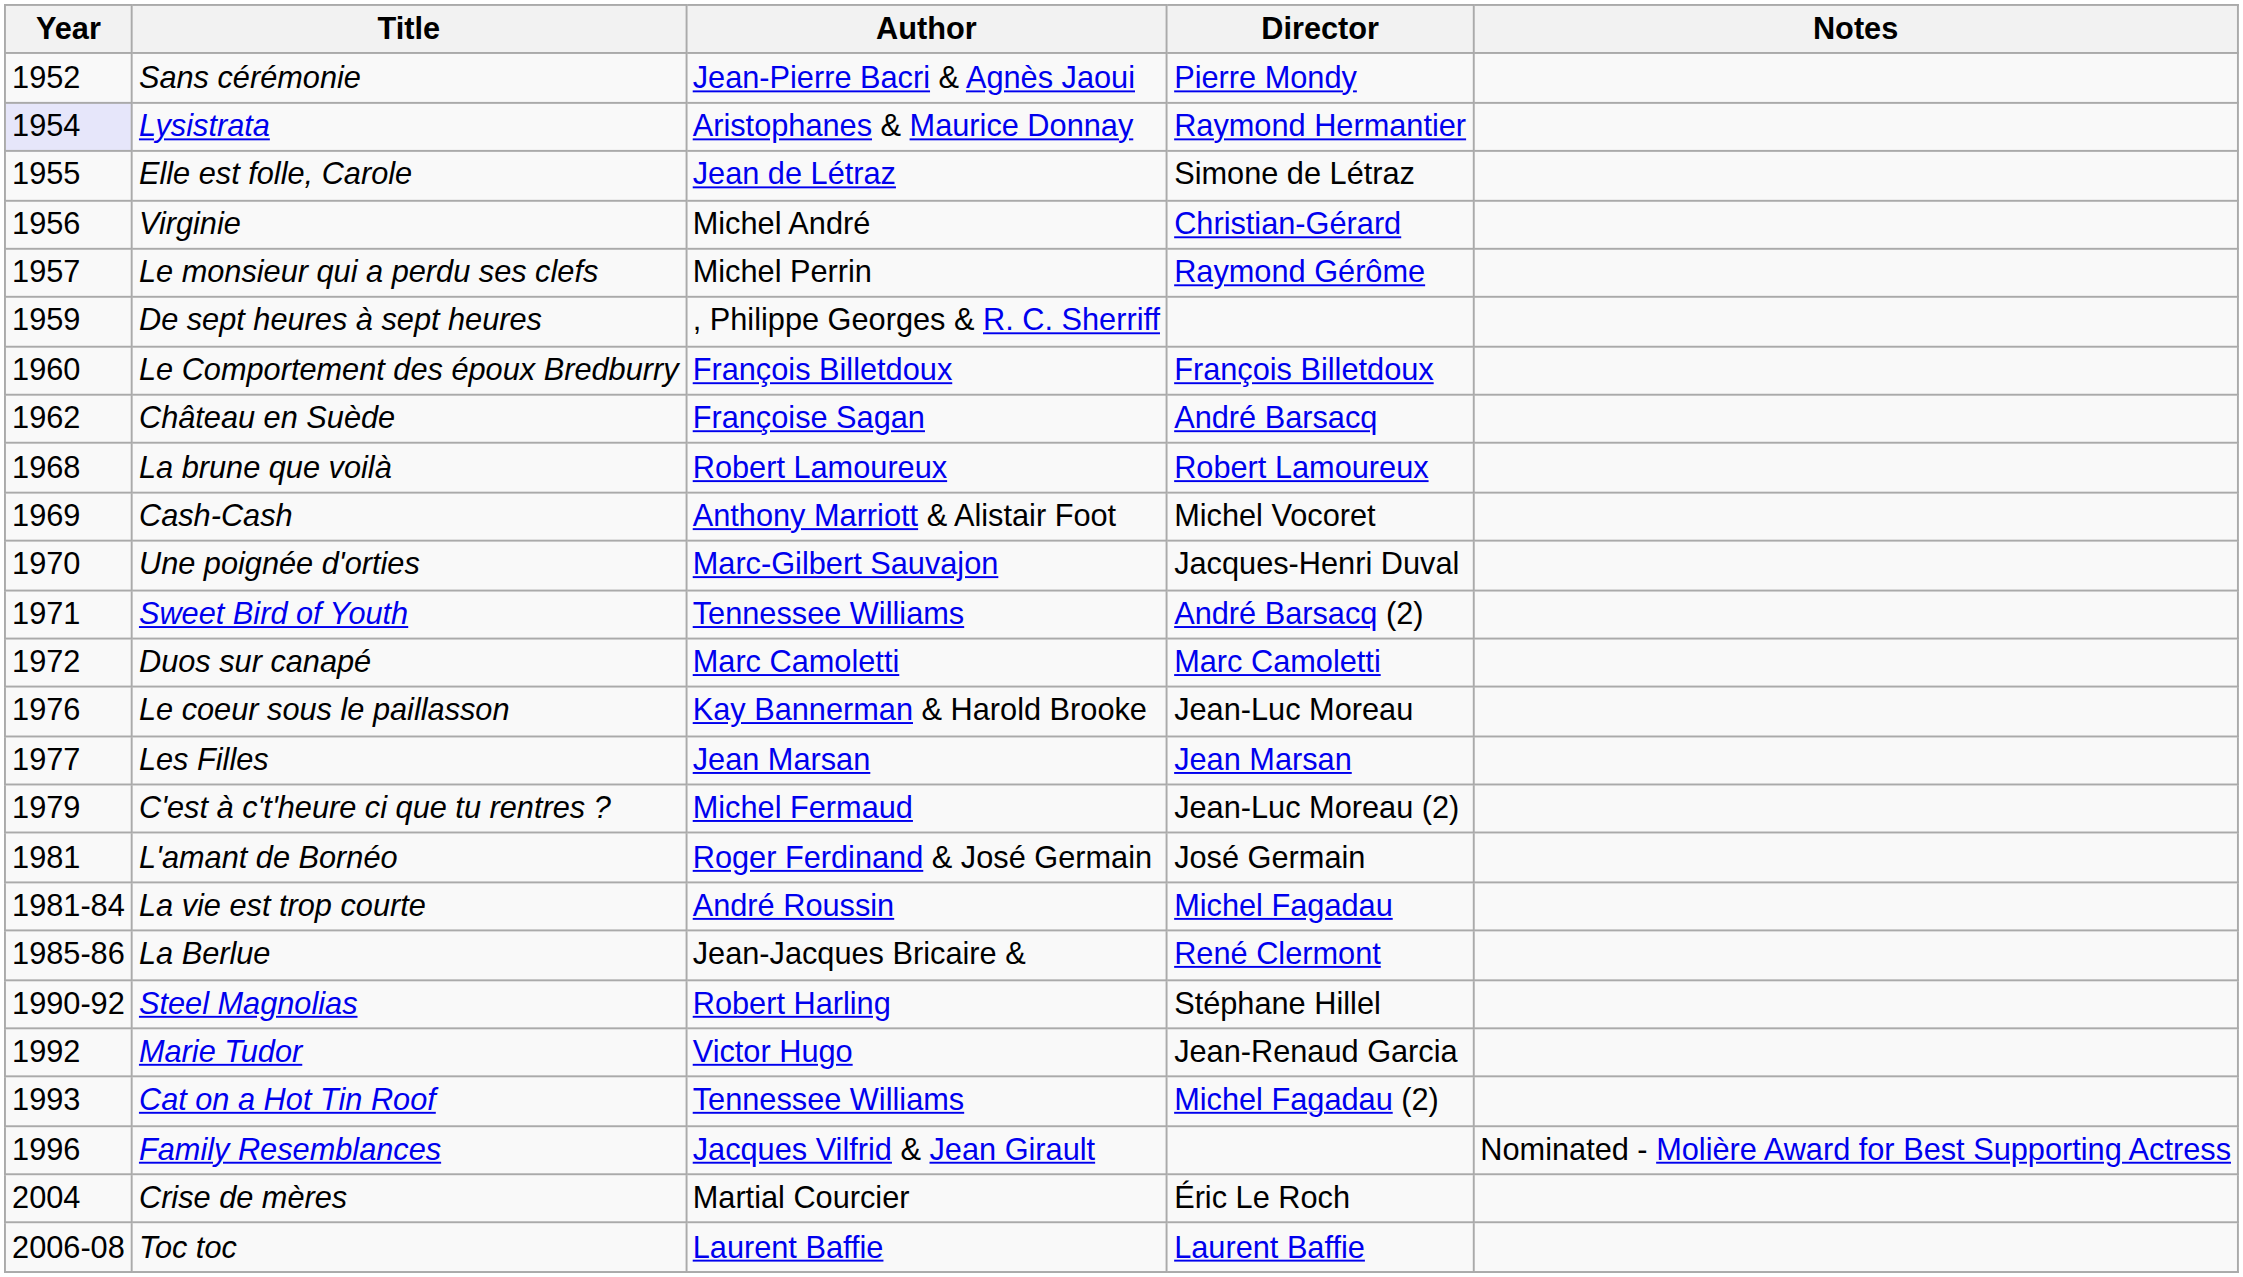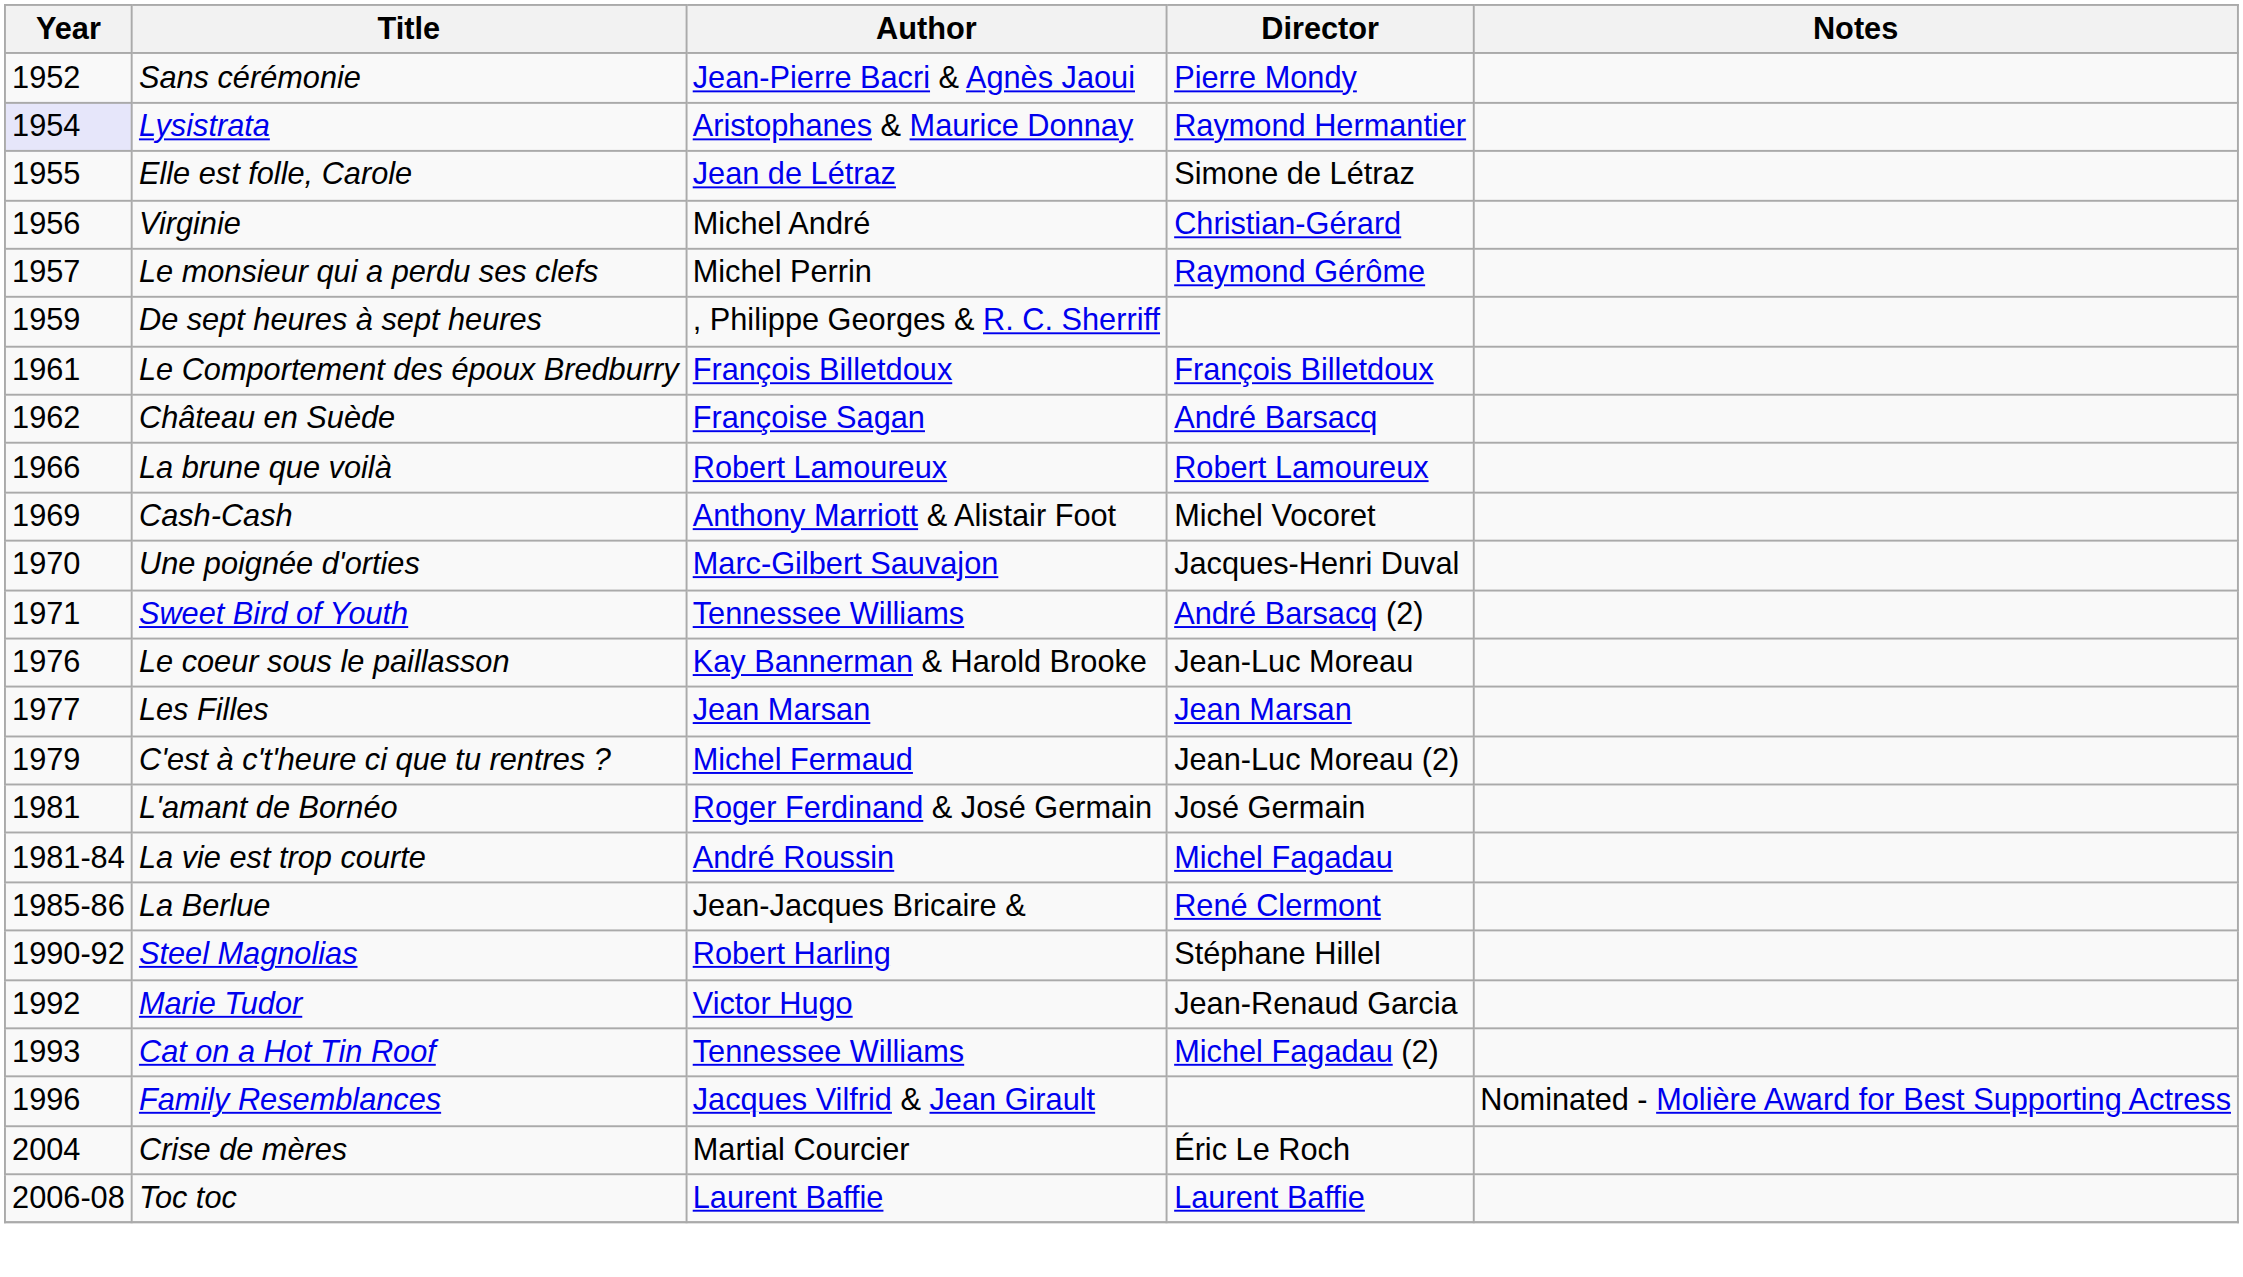Le Comportement des époux Bredburry | Year: 1960 -> 1961
La brune que voilà | Year: 1968 -> 1966
- row: 1972 | Duos sur canapé | Marc Camoletti | Marc Camoletti
